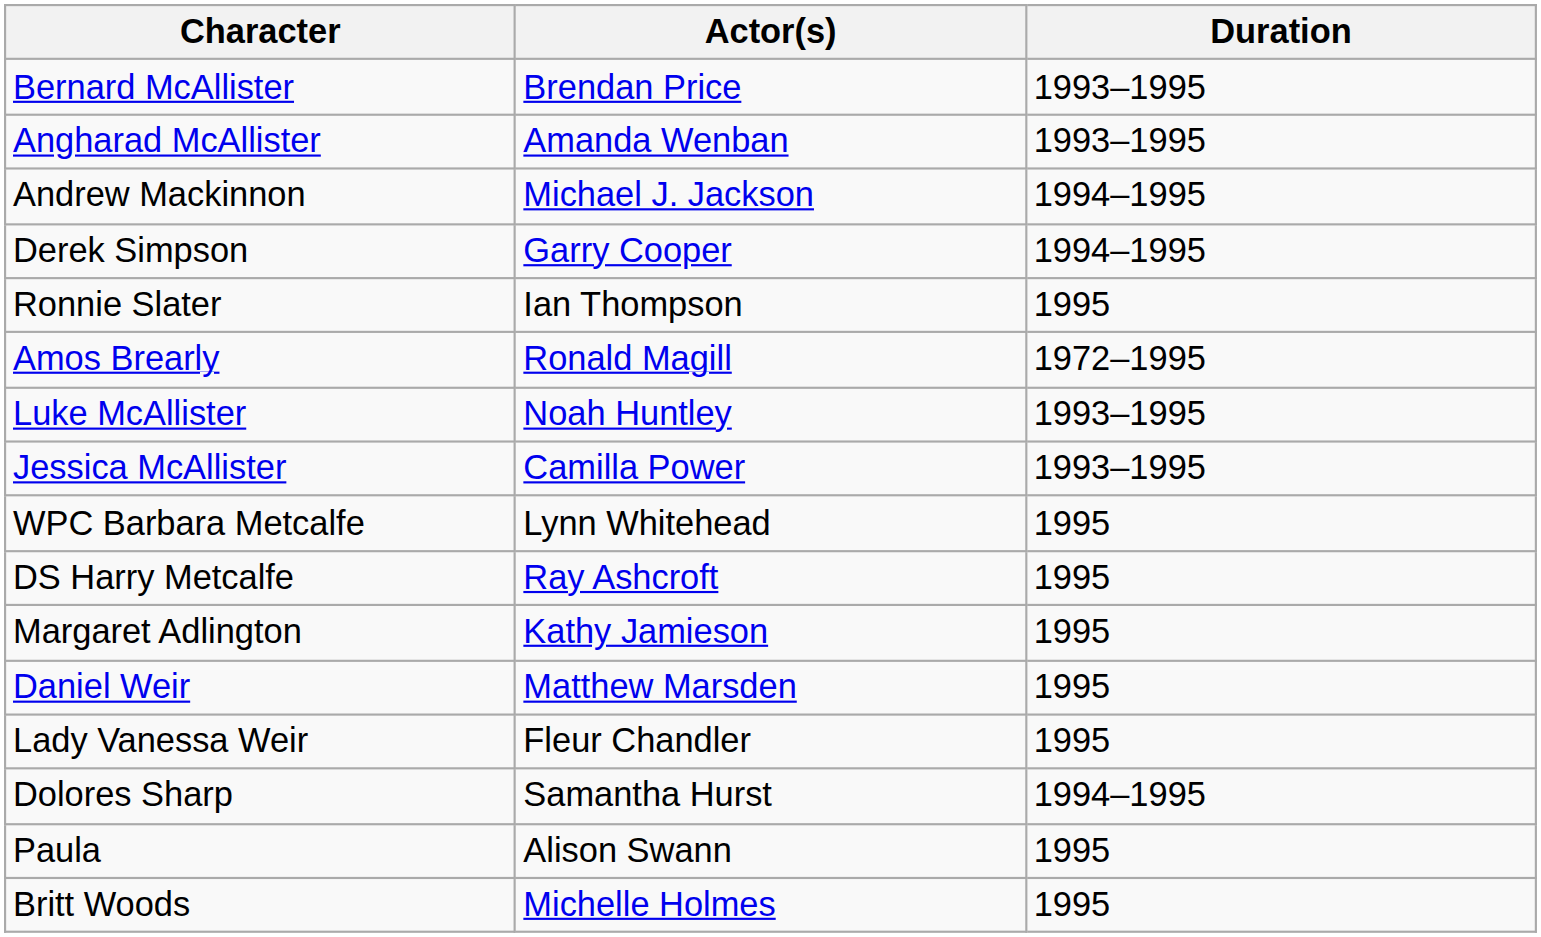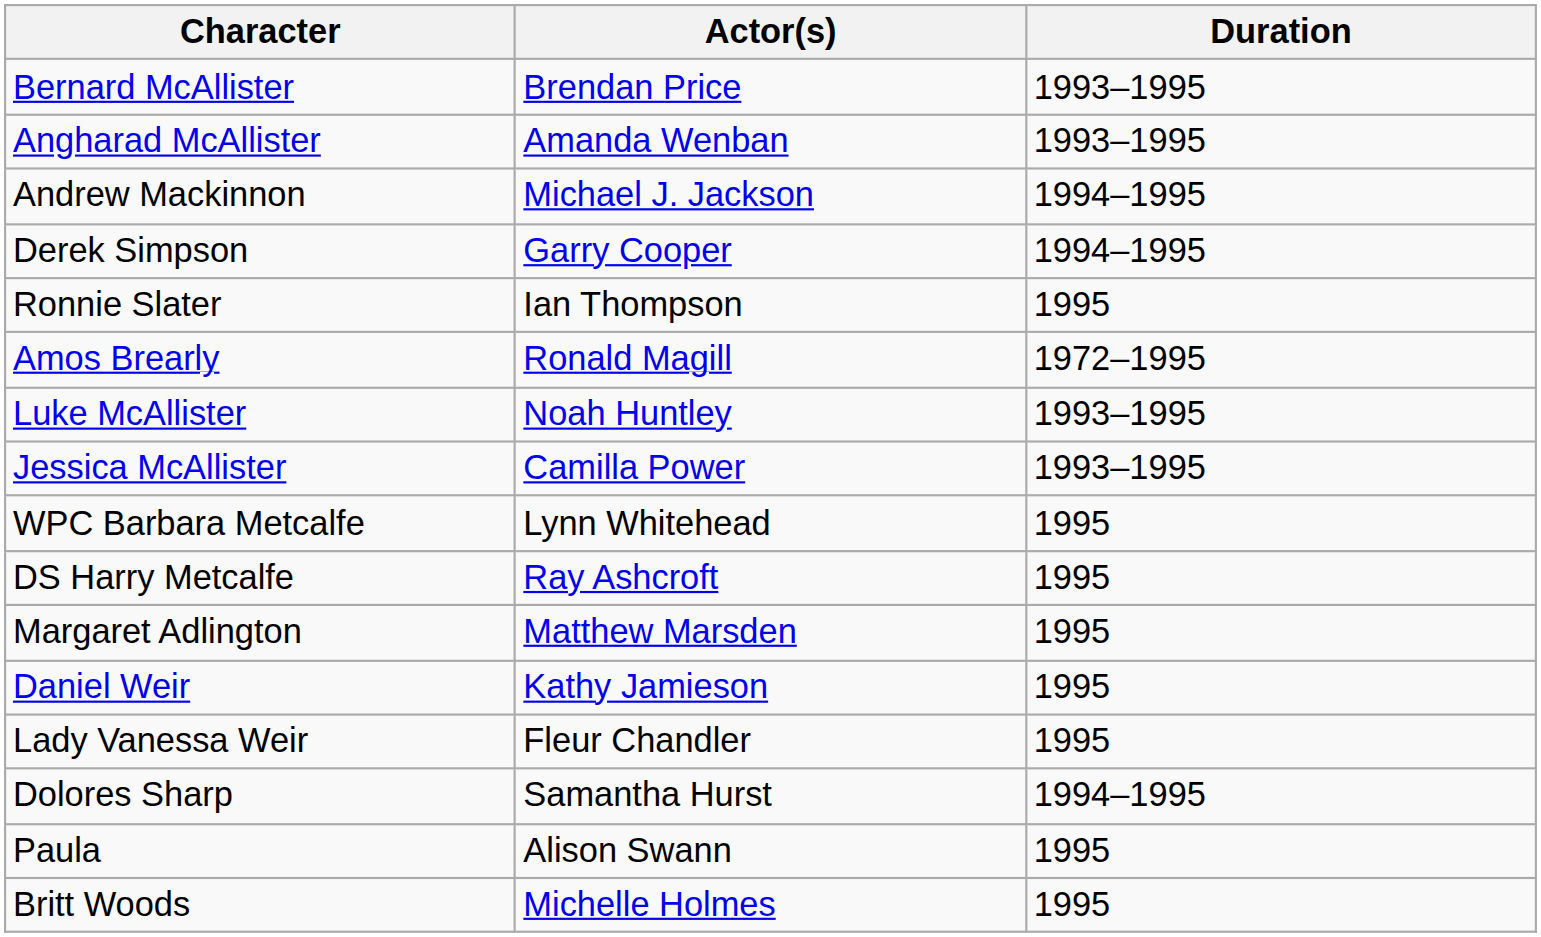Margaret Adlington | Actor(s): Kathy Jamieson -> Matthew Marsden
Daniel Weir | Actor(s): Matthew Marsden -> Kathy Jamieson
